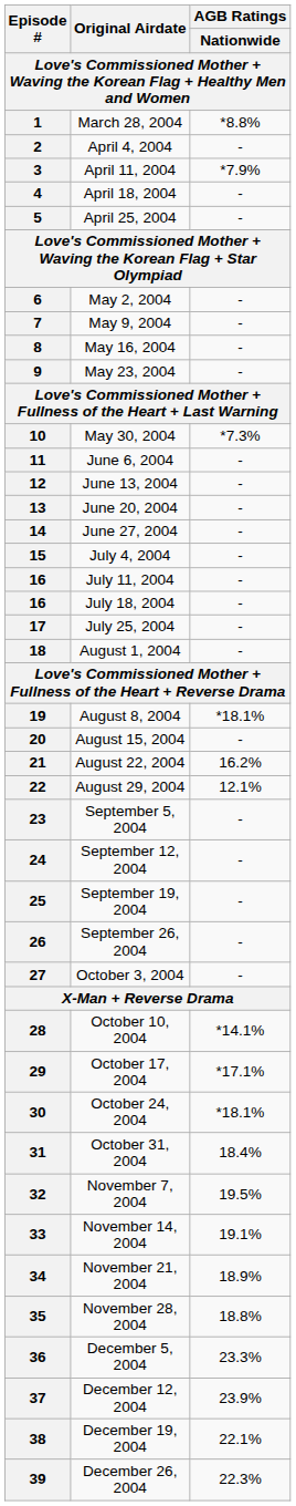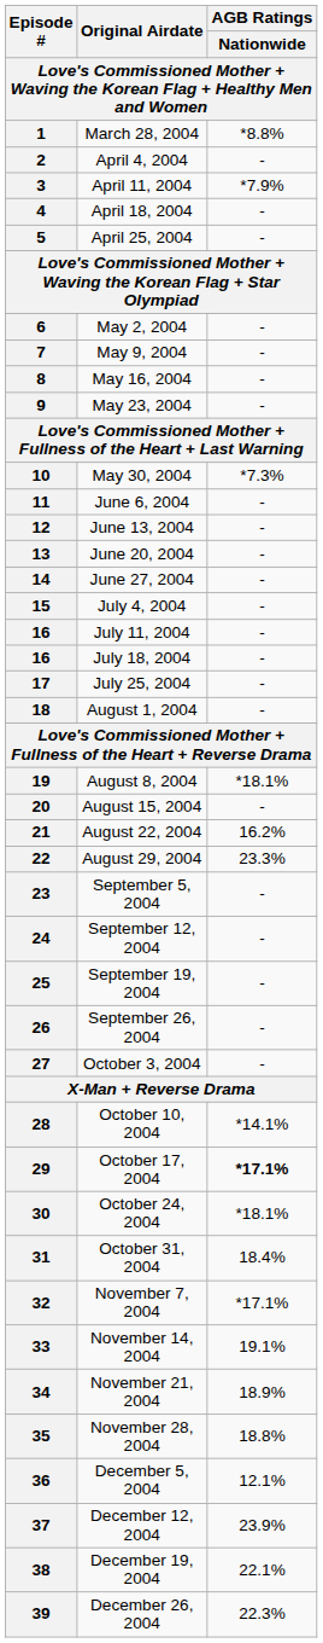22 | column 3: 12.1% -> 23.3%
29 | column 3: normal -> bold
32 | column 3: 19.5% -> *17.1%
36 | column 3: 23.3% -> 12.1%
